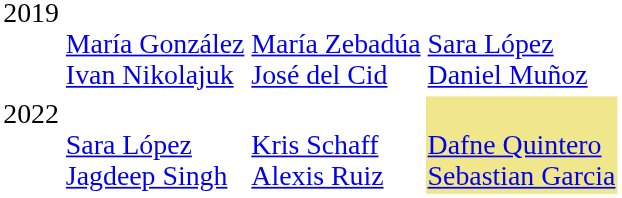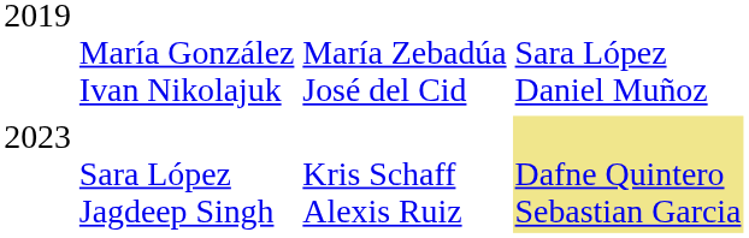Sara López Jagdeep Singh | column 1: 2022 -> 2023
